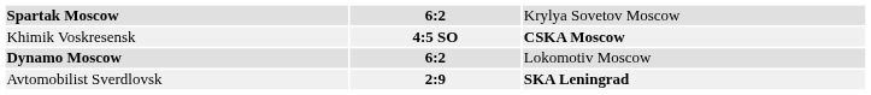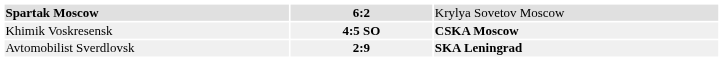- row: Dynamo Moscow | 6:2 | Lokomotiv Moscow
